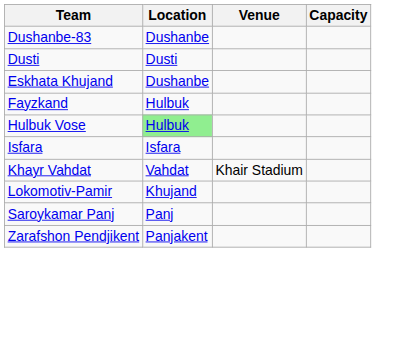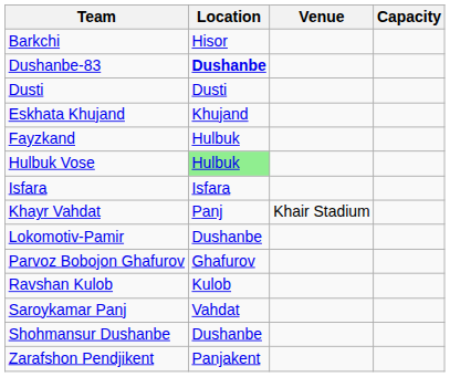+ row: Barkchi | Hisor
Dushanbe-83 | Location: normal -> bold
Eskhata Khujand | Location: Dushanbe -> Khujand
Khayr Vahdat | Location: Vahdat -> Panj
Lokomotiv-Pamir | Location: Khujand -> Dushanbe
+ row: Parvoz Bobojon Ghafurov | Ghafurov
+ row: Ravshan Kulob | Kulob
Saroykamar Panj | Location: Panj -> Vahdat
+ row: Shohmansur Dushanbe | Dushanbe
